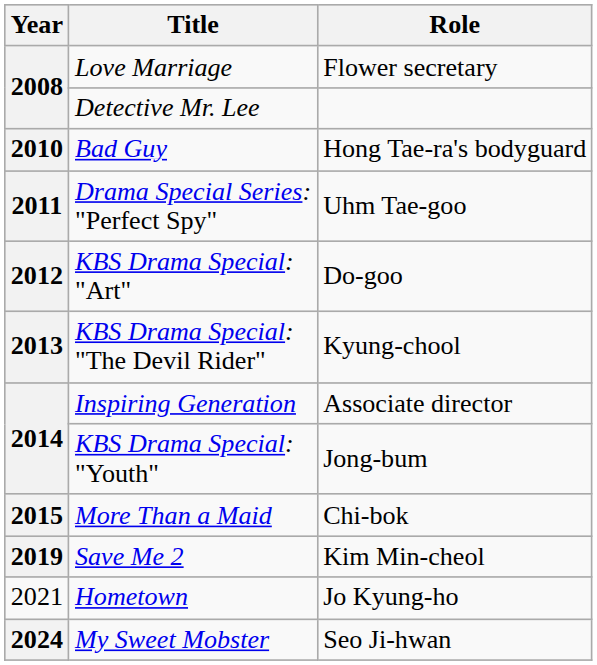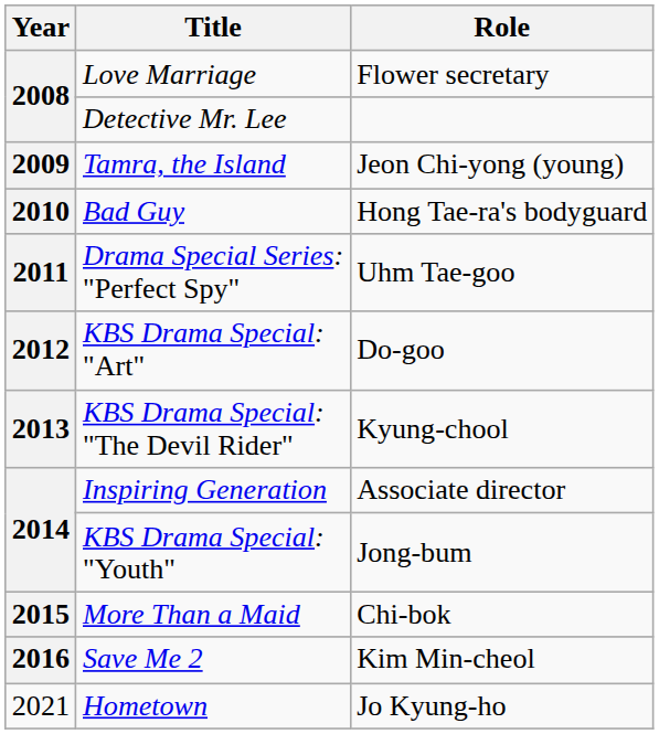+ row: 2009 | Tamra, the Island | Jeon Chi-yong (young)
Save Me 2 | Year: 2019 -> 2016
- row: 2024 | My Sweet Mobster | Seo Ji-hwan
